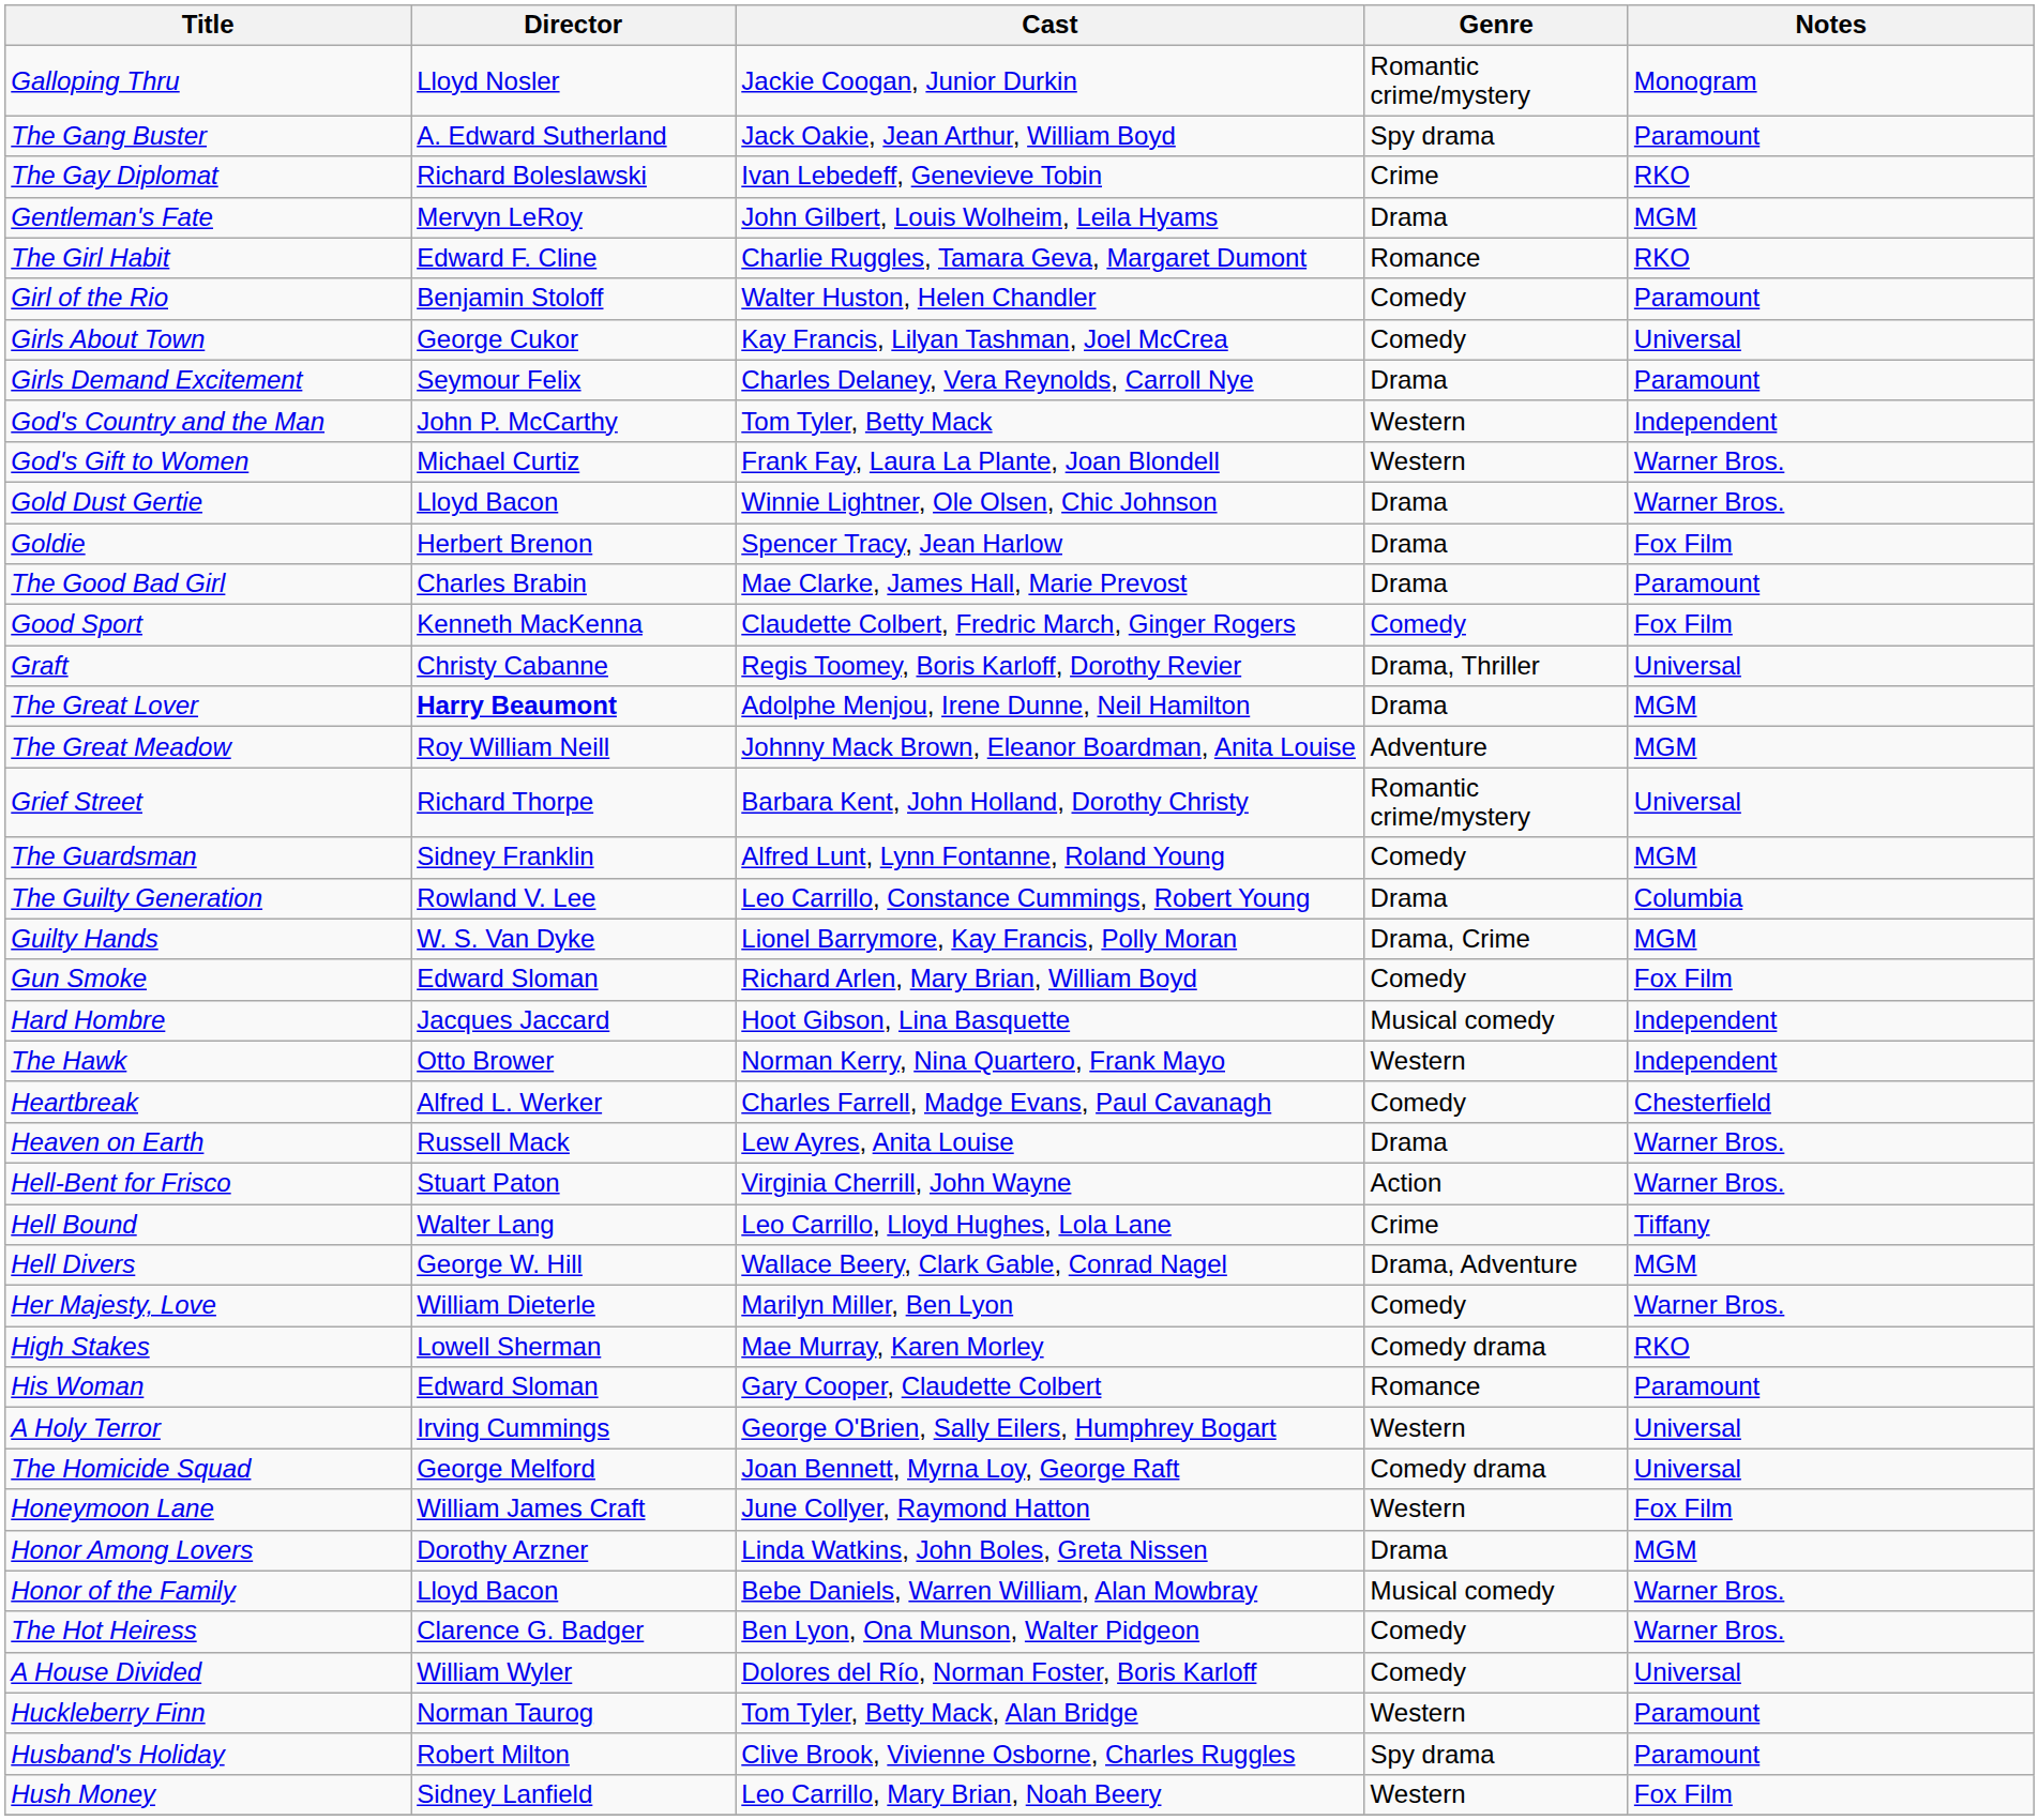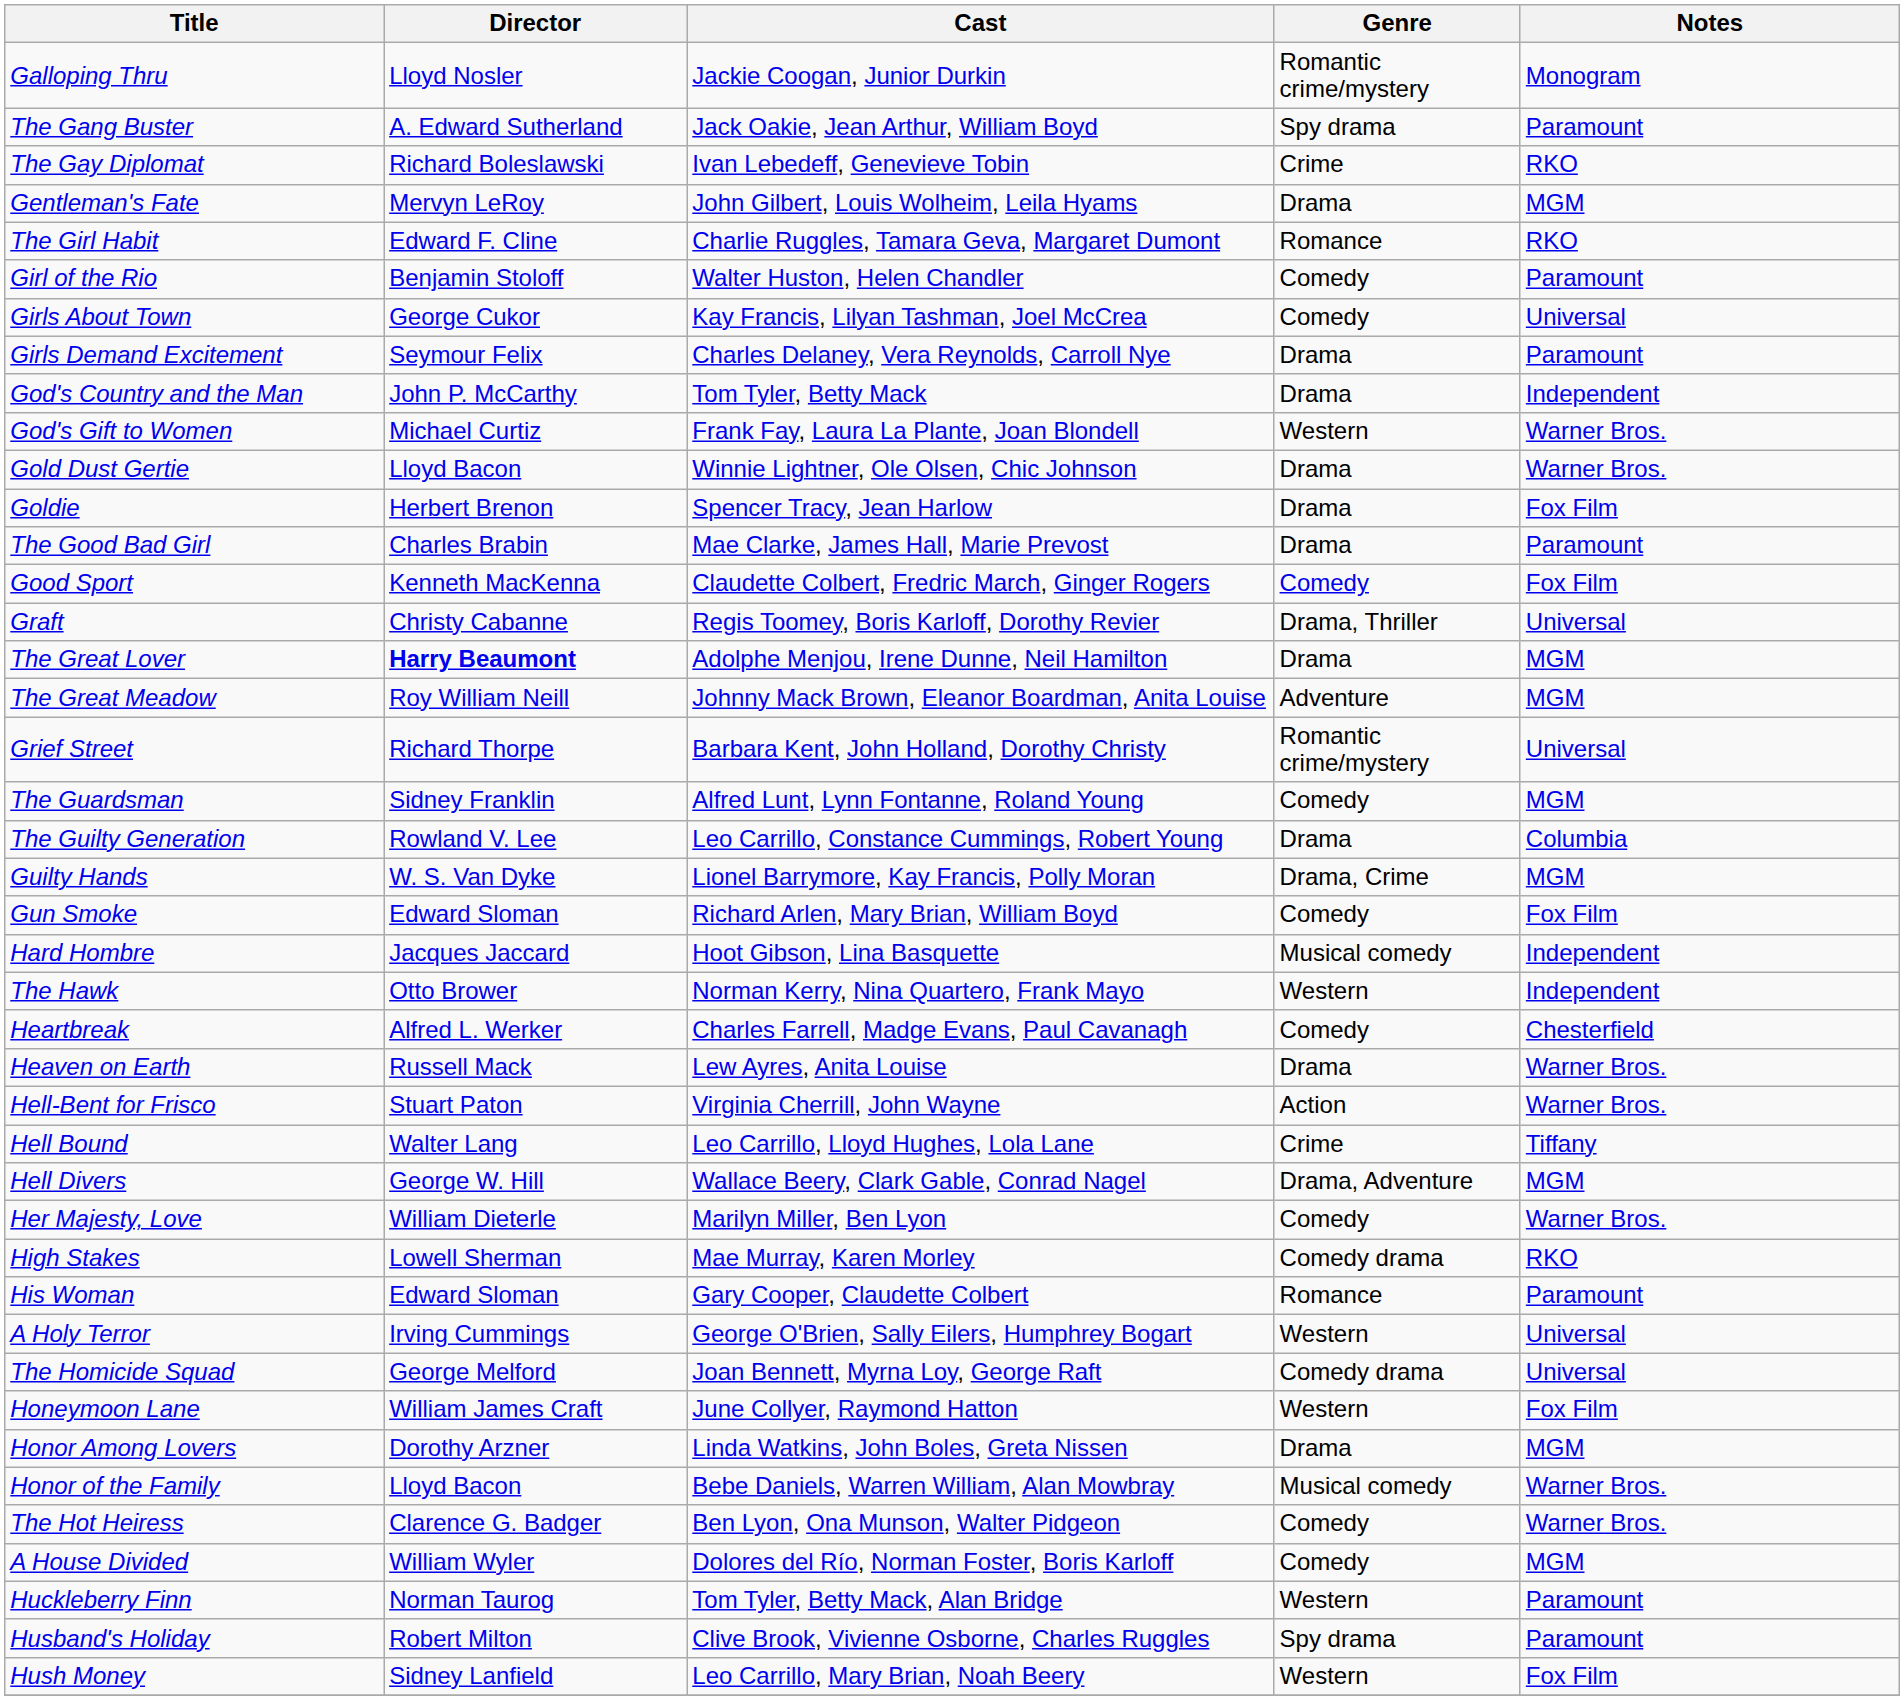God's Country and the Man | Genre: Western -> Drama
A House Divided | Notes: Universal -> MGM
